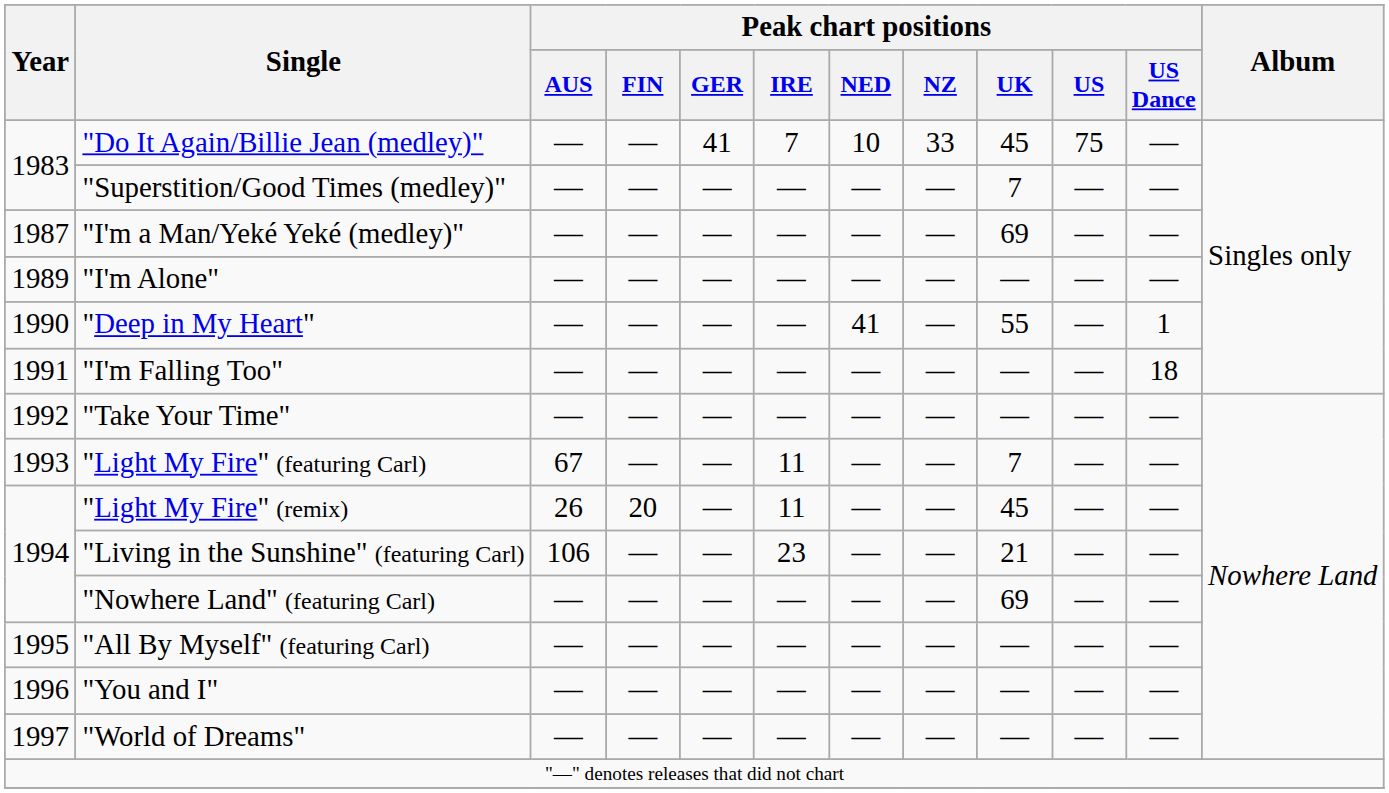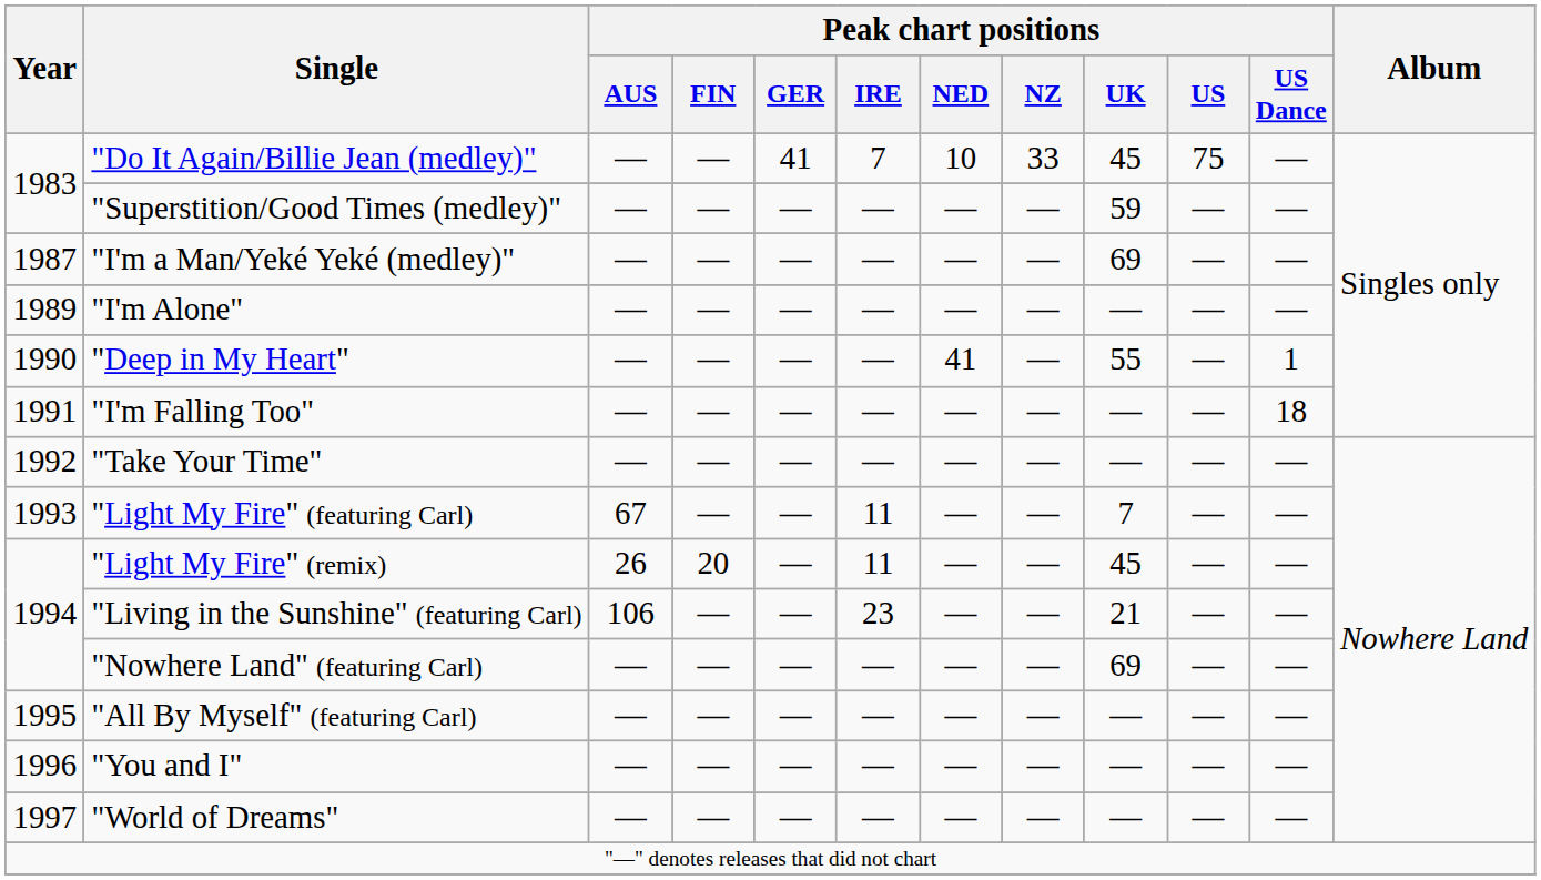"Superstition/Good Times (medley)" | Peak chart positions / UK: 7 -> 59
